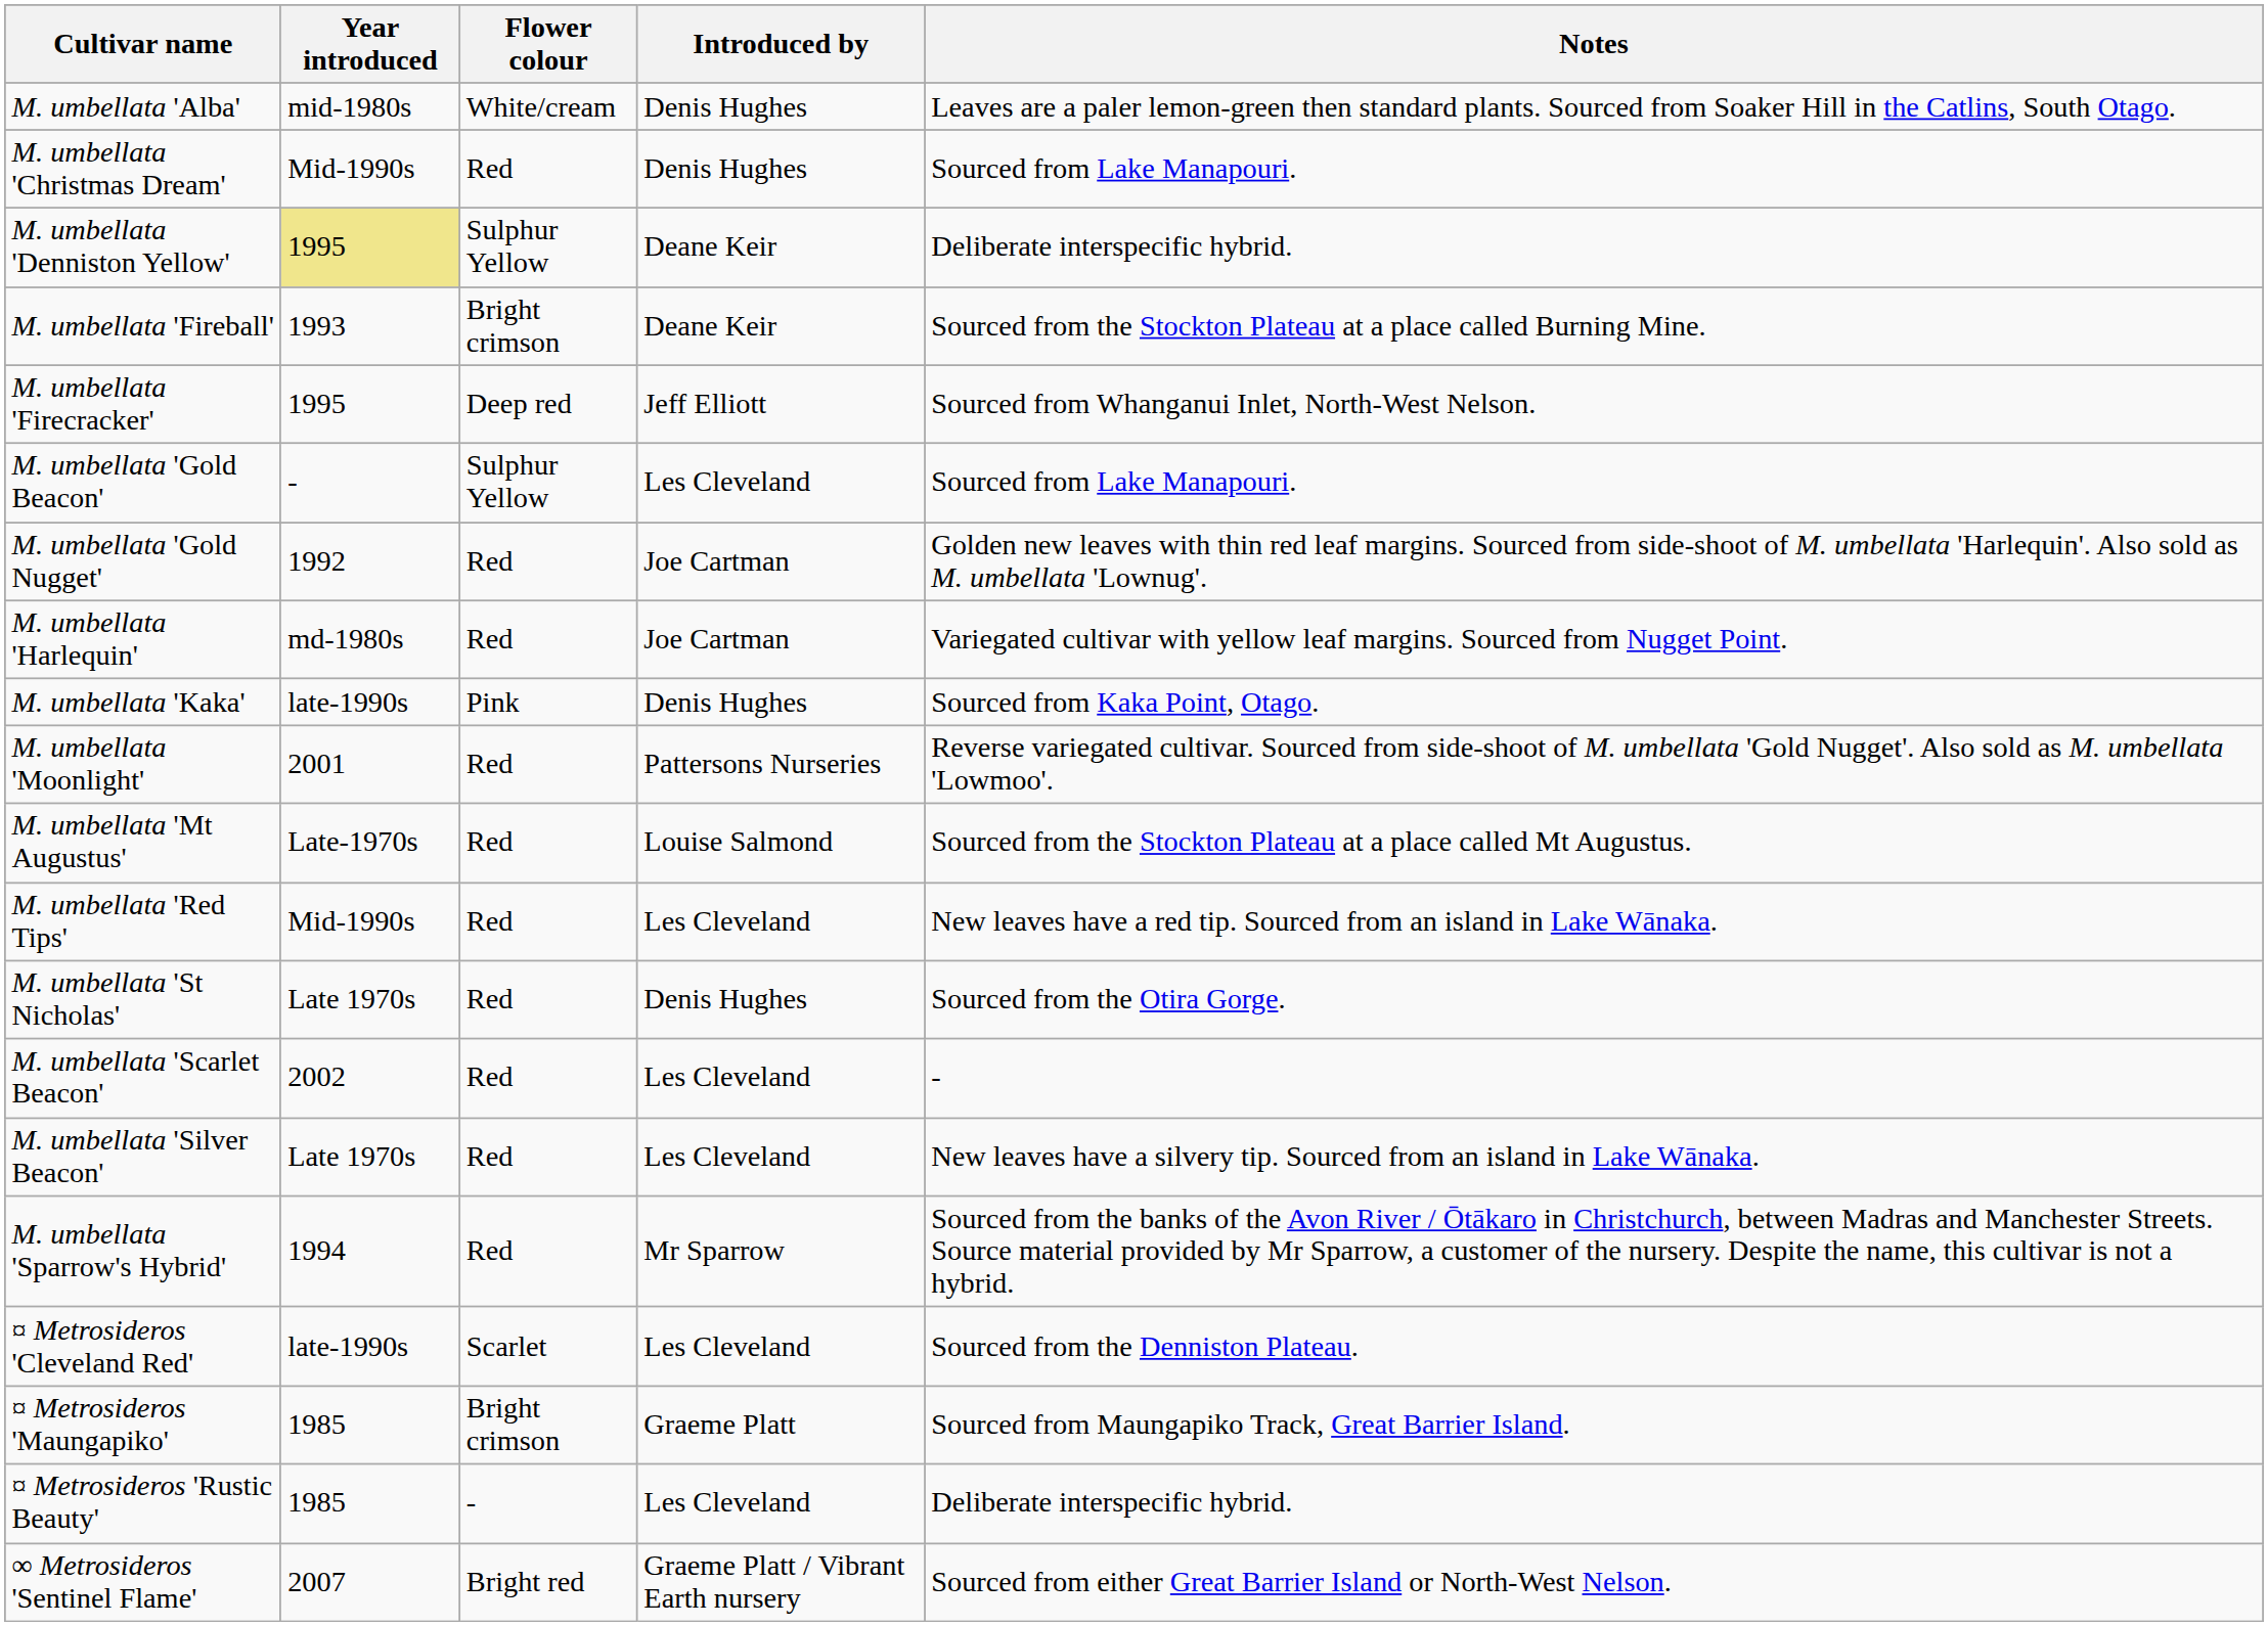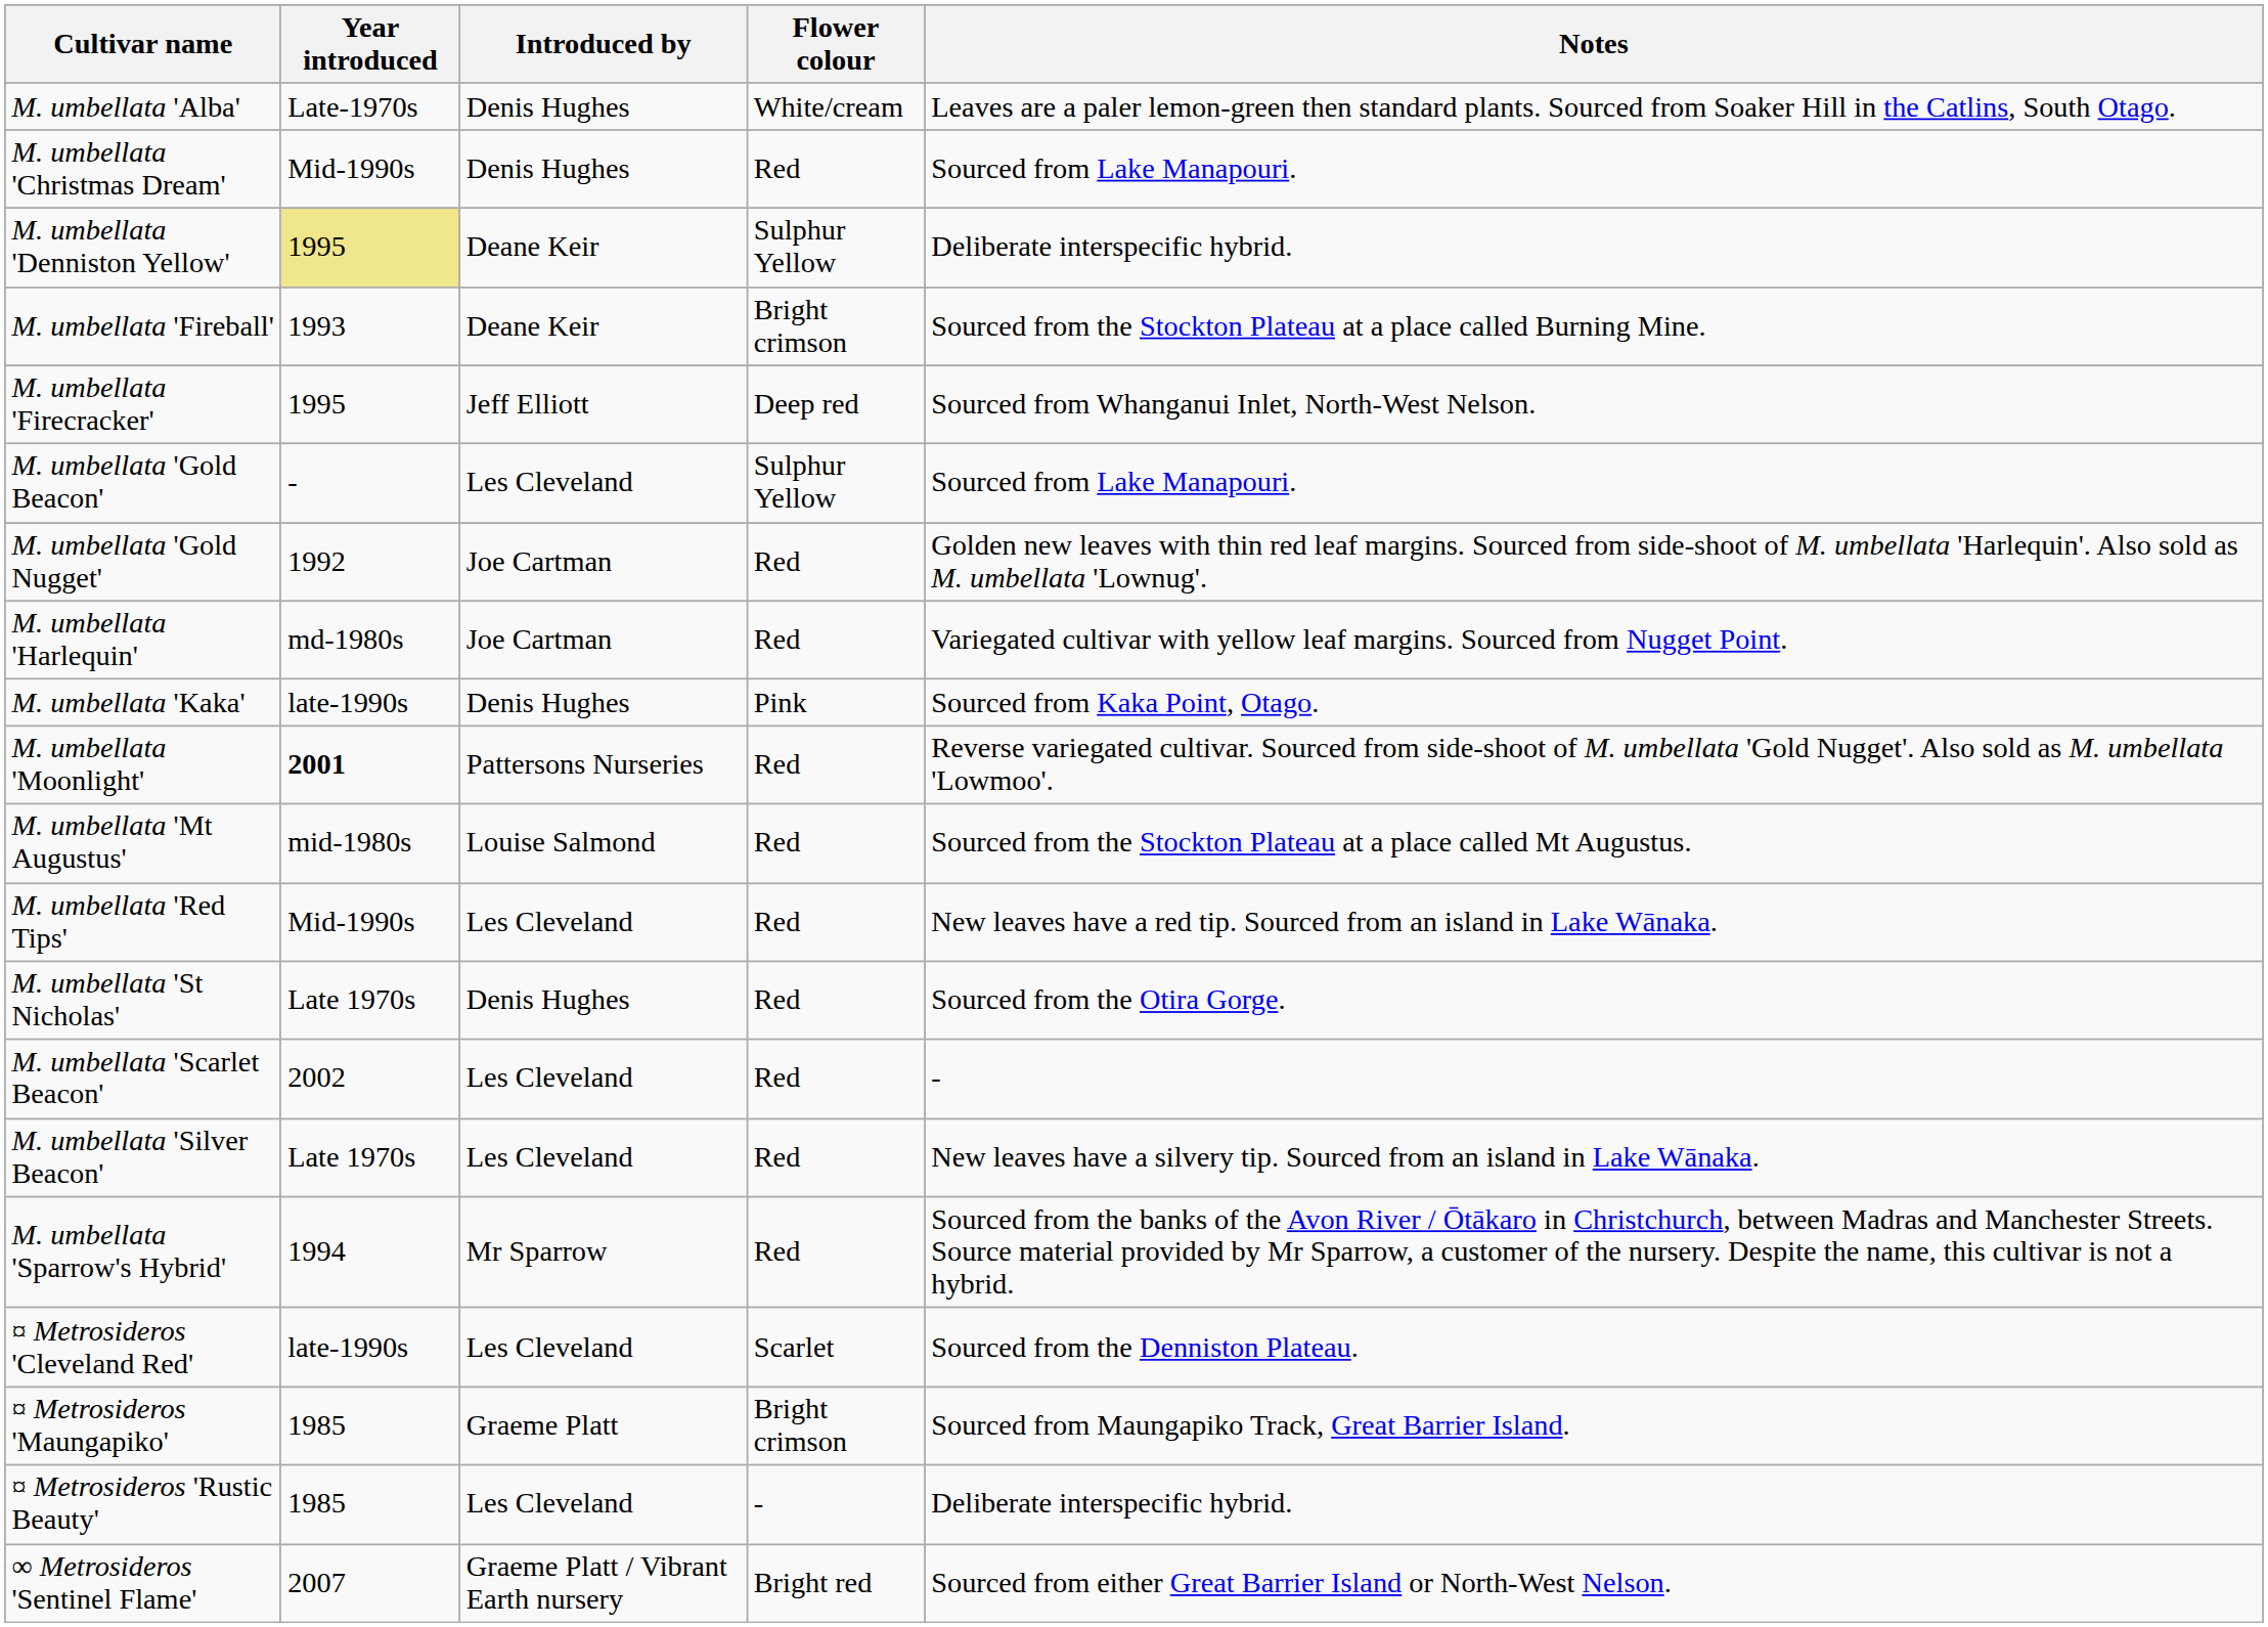columns swapped: Flower colour <-> Introduced by
M. umbellata 'Alba' | Year introduced: mid-1980s -> Late-1970s
M. umbellata 'Moonlight' | Year introduced: normal -> bold
M. umbellata 'Mt Augustus' | Year introduced: Late-1970s -> mid-1980s
